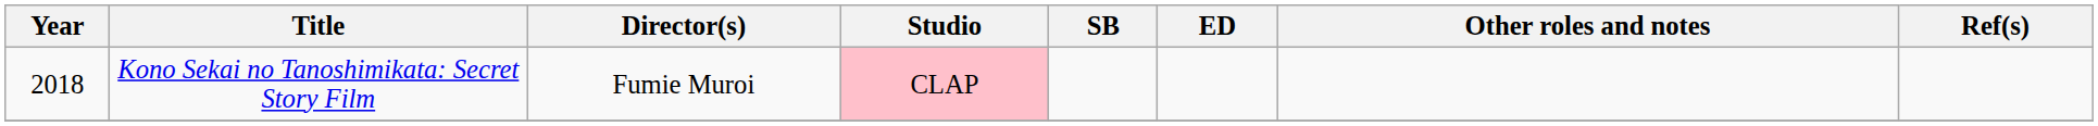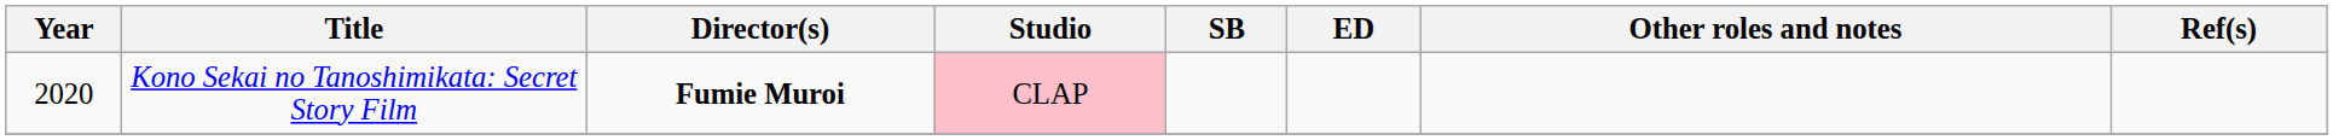Kono Sekai no Tanoshimikata: Secret Story Film | Year: 2018 -> 2020
Kono Sekai no Tanoshimikata: Secret Story Film | Director(s): normal -> bold
